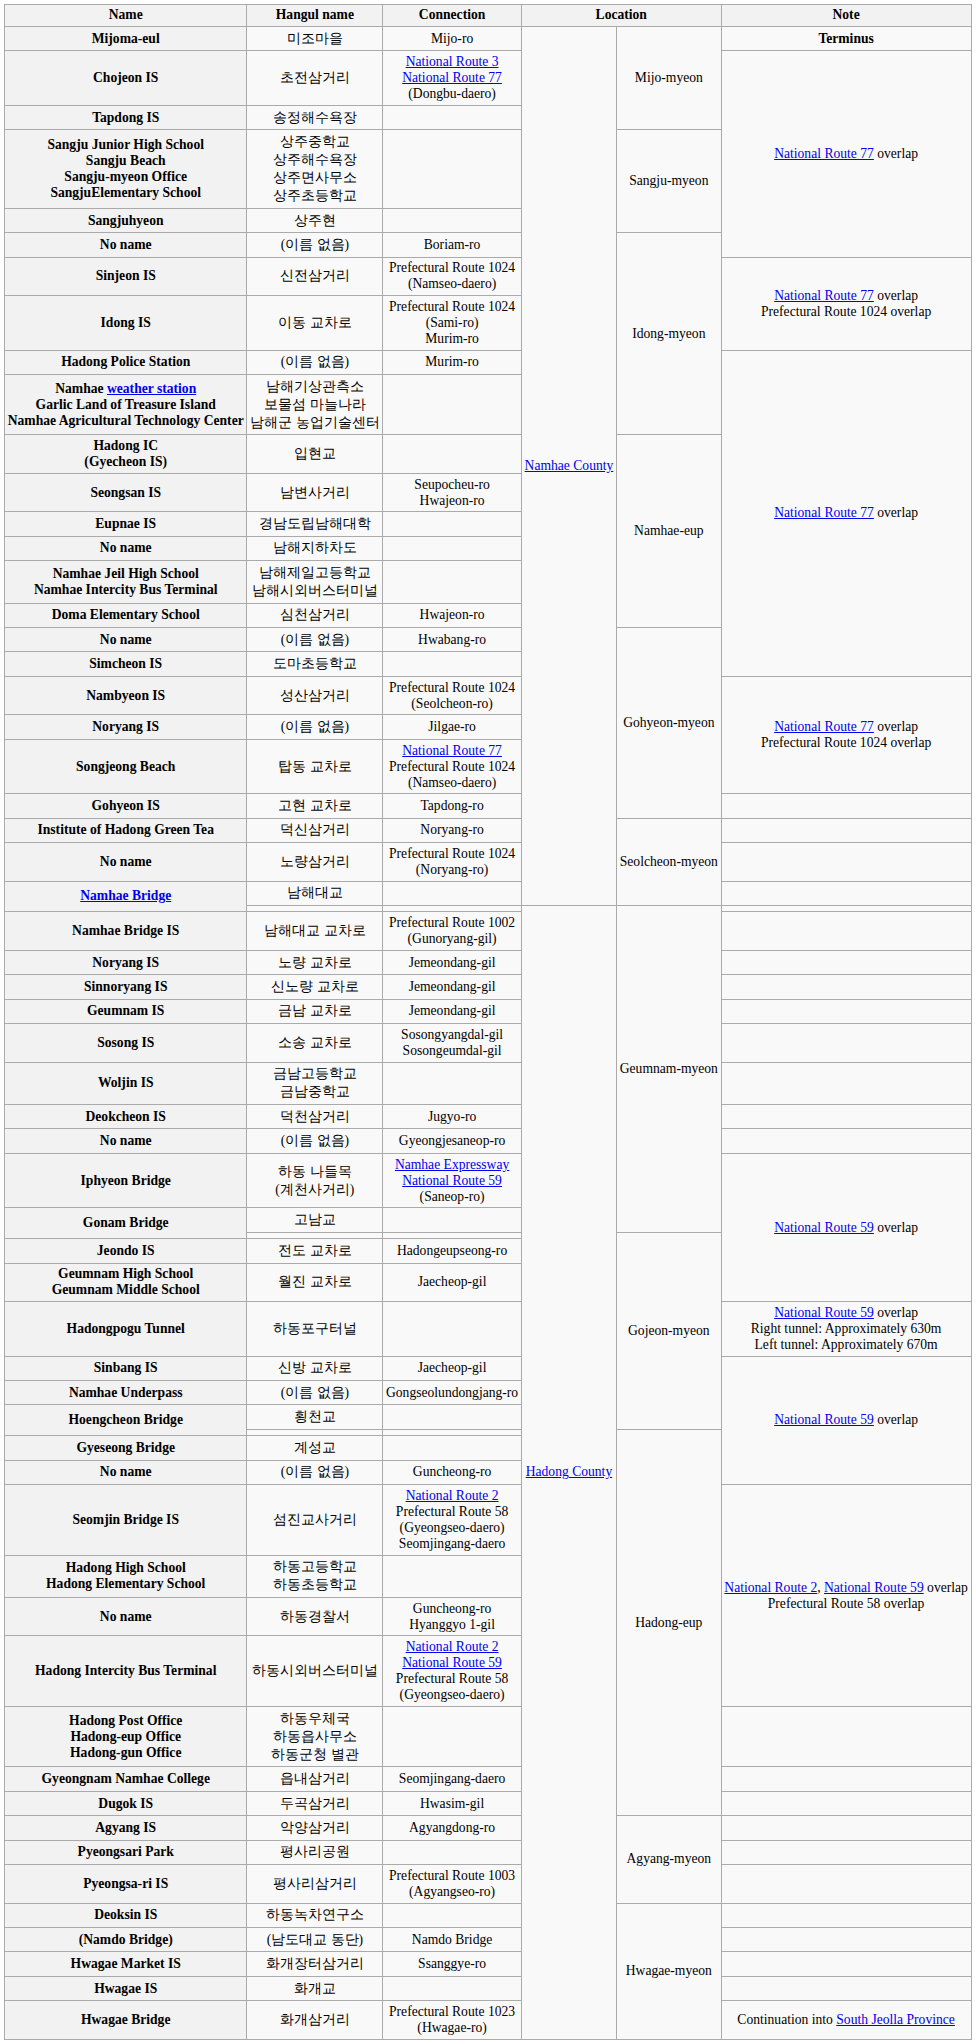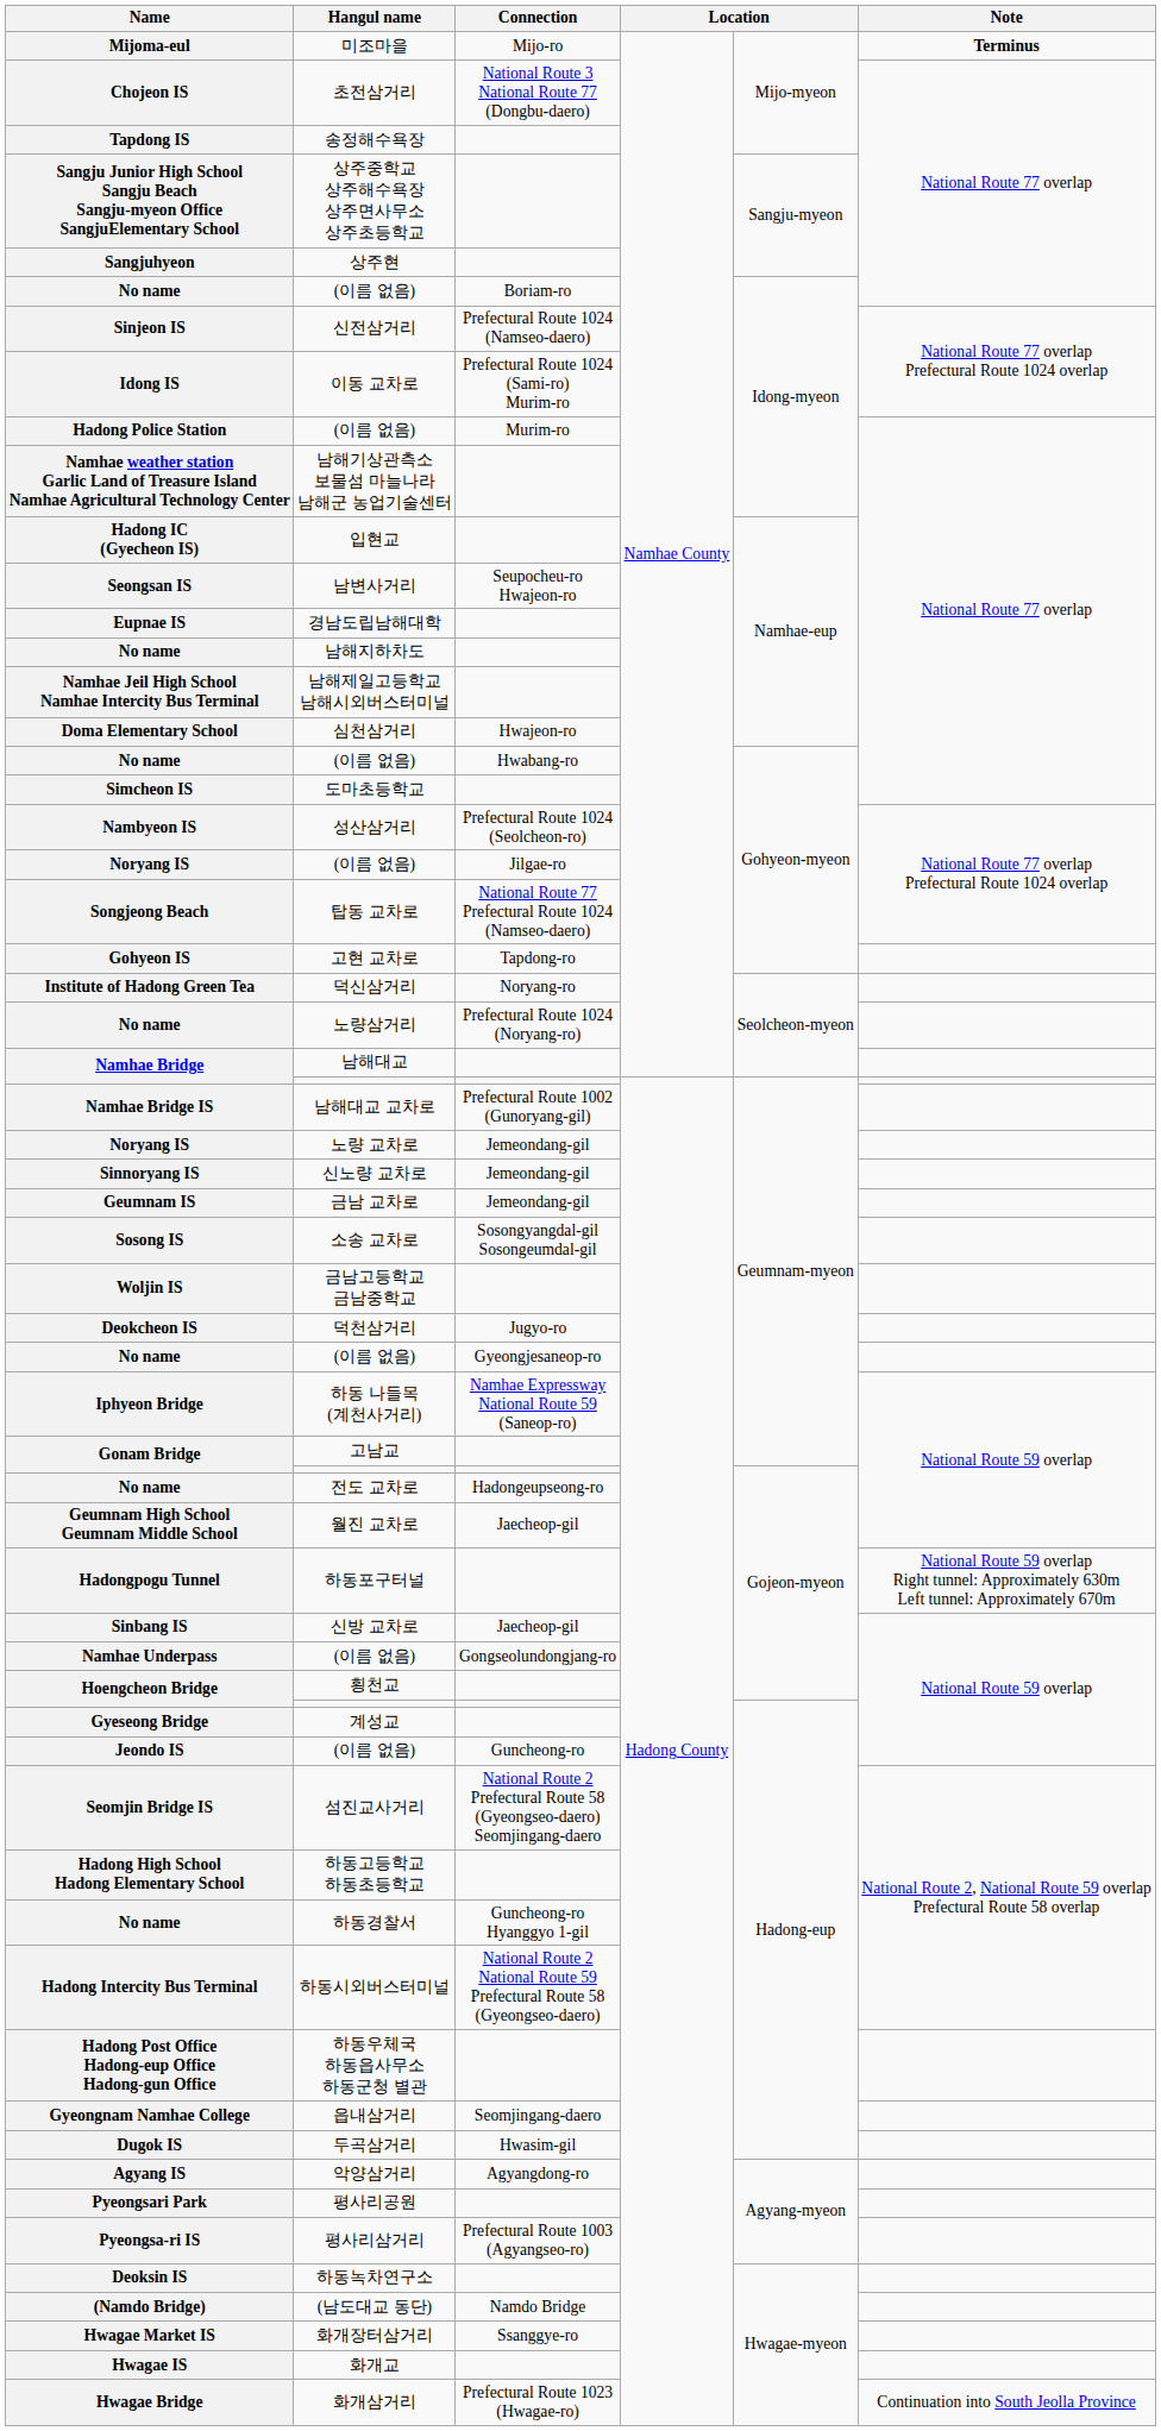전도 교차로 | Name: Jeondo IS -> No name
(이름 없음) / Guncheong-ro | Name: No name -> Jeondo IS
